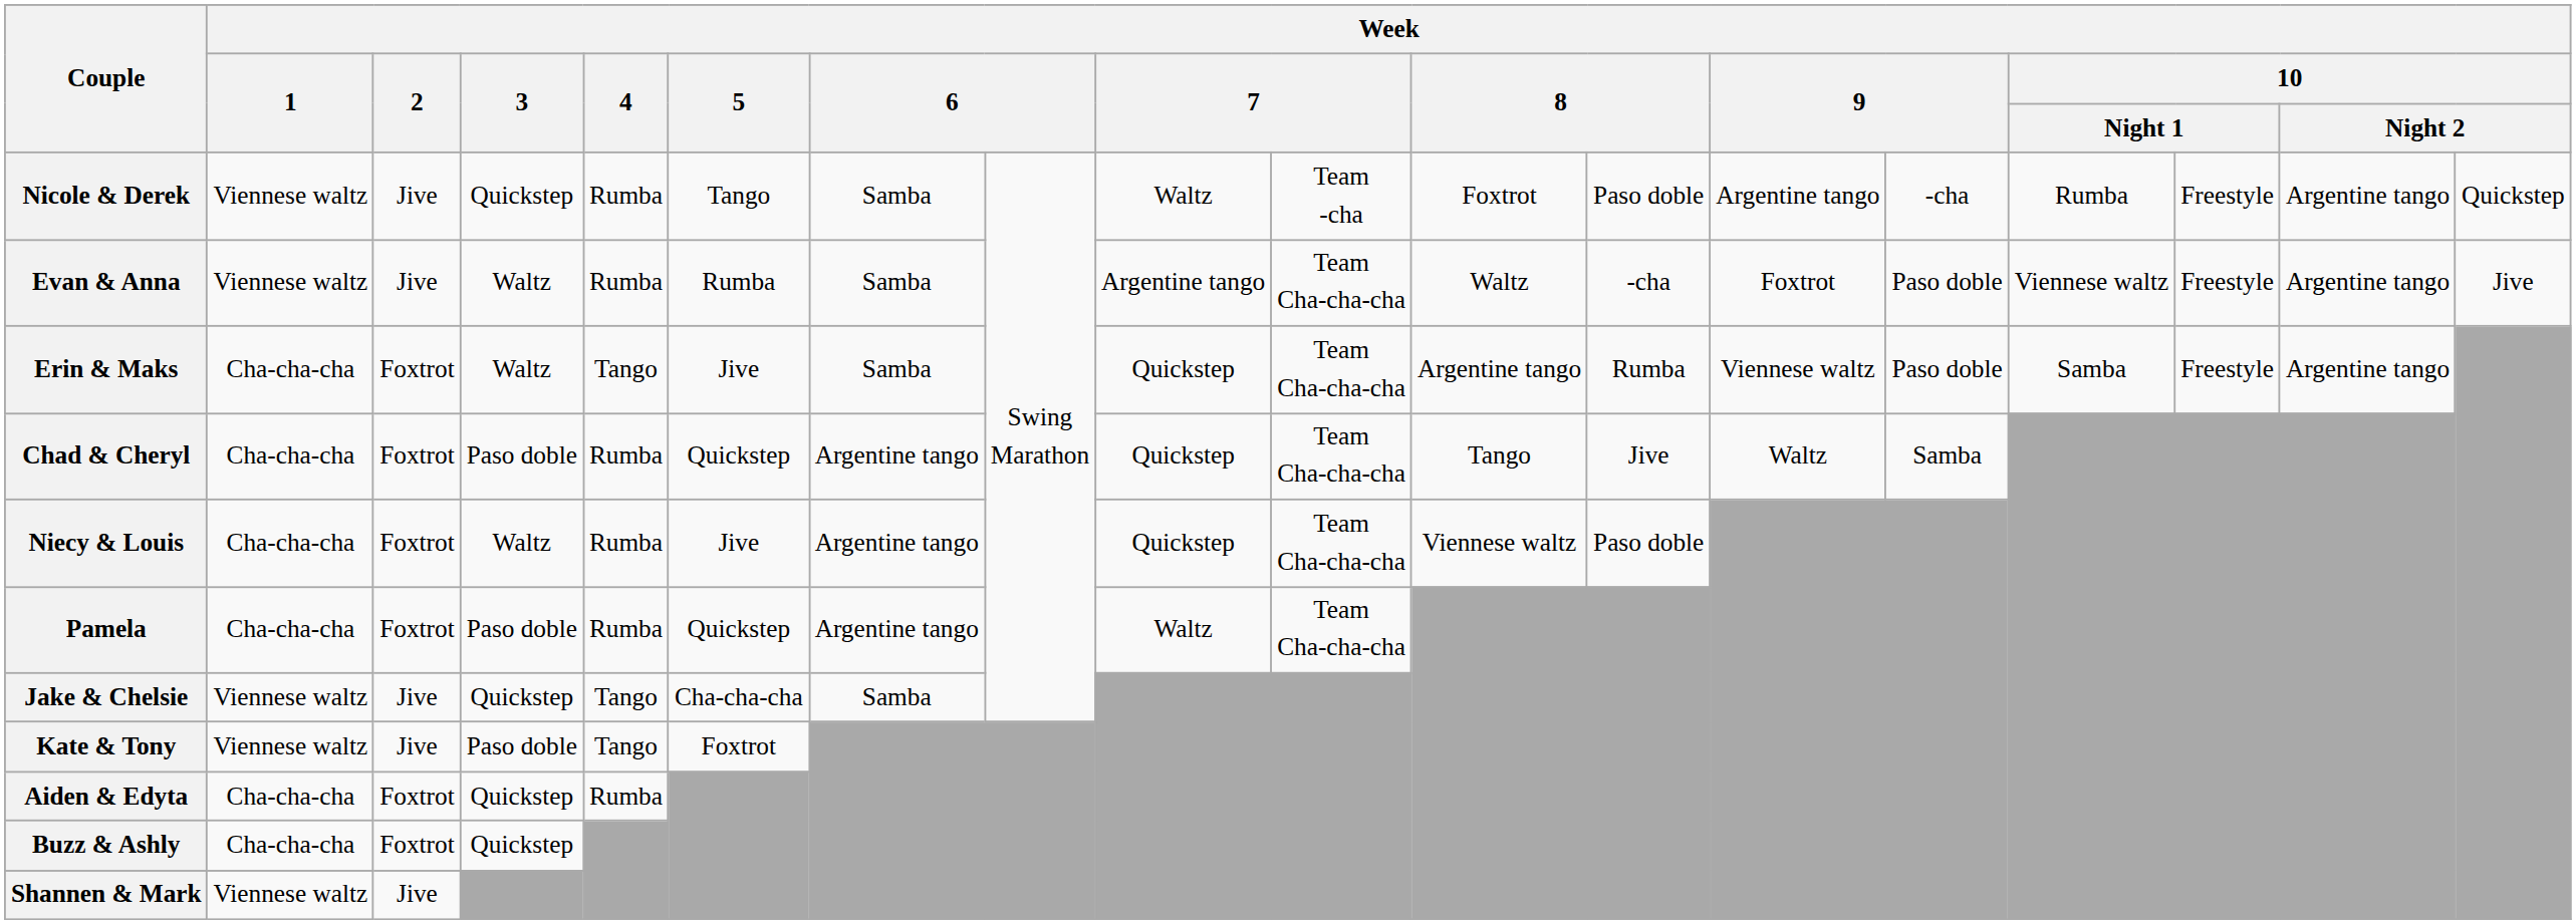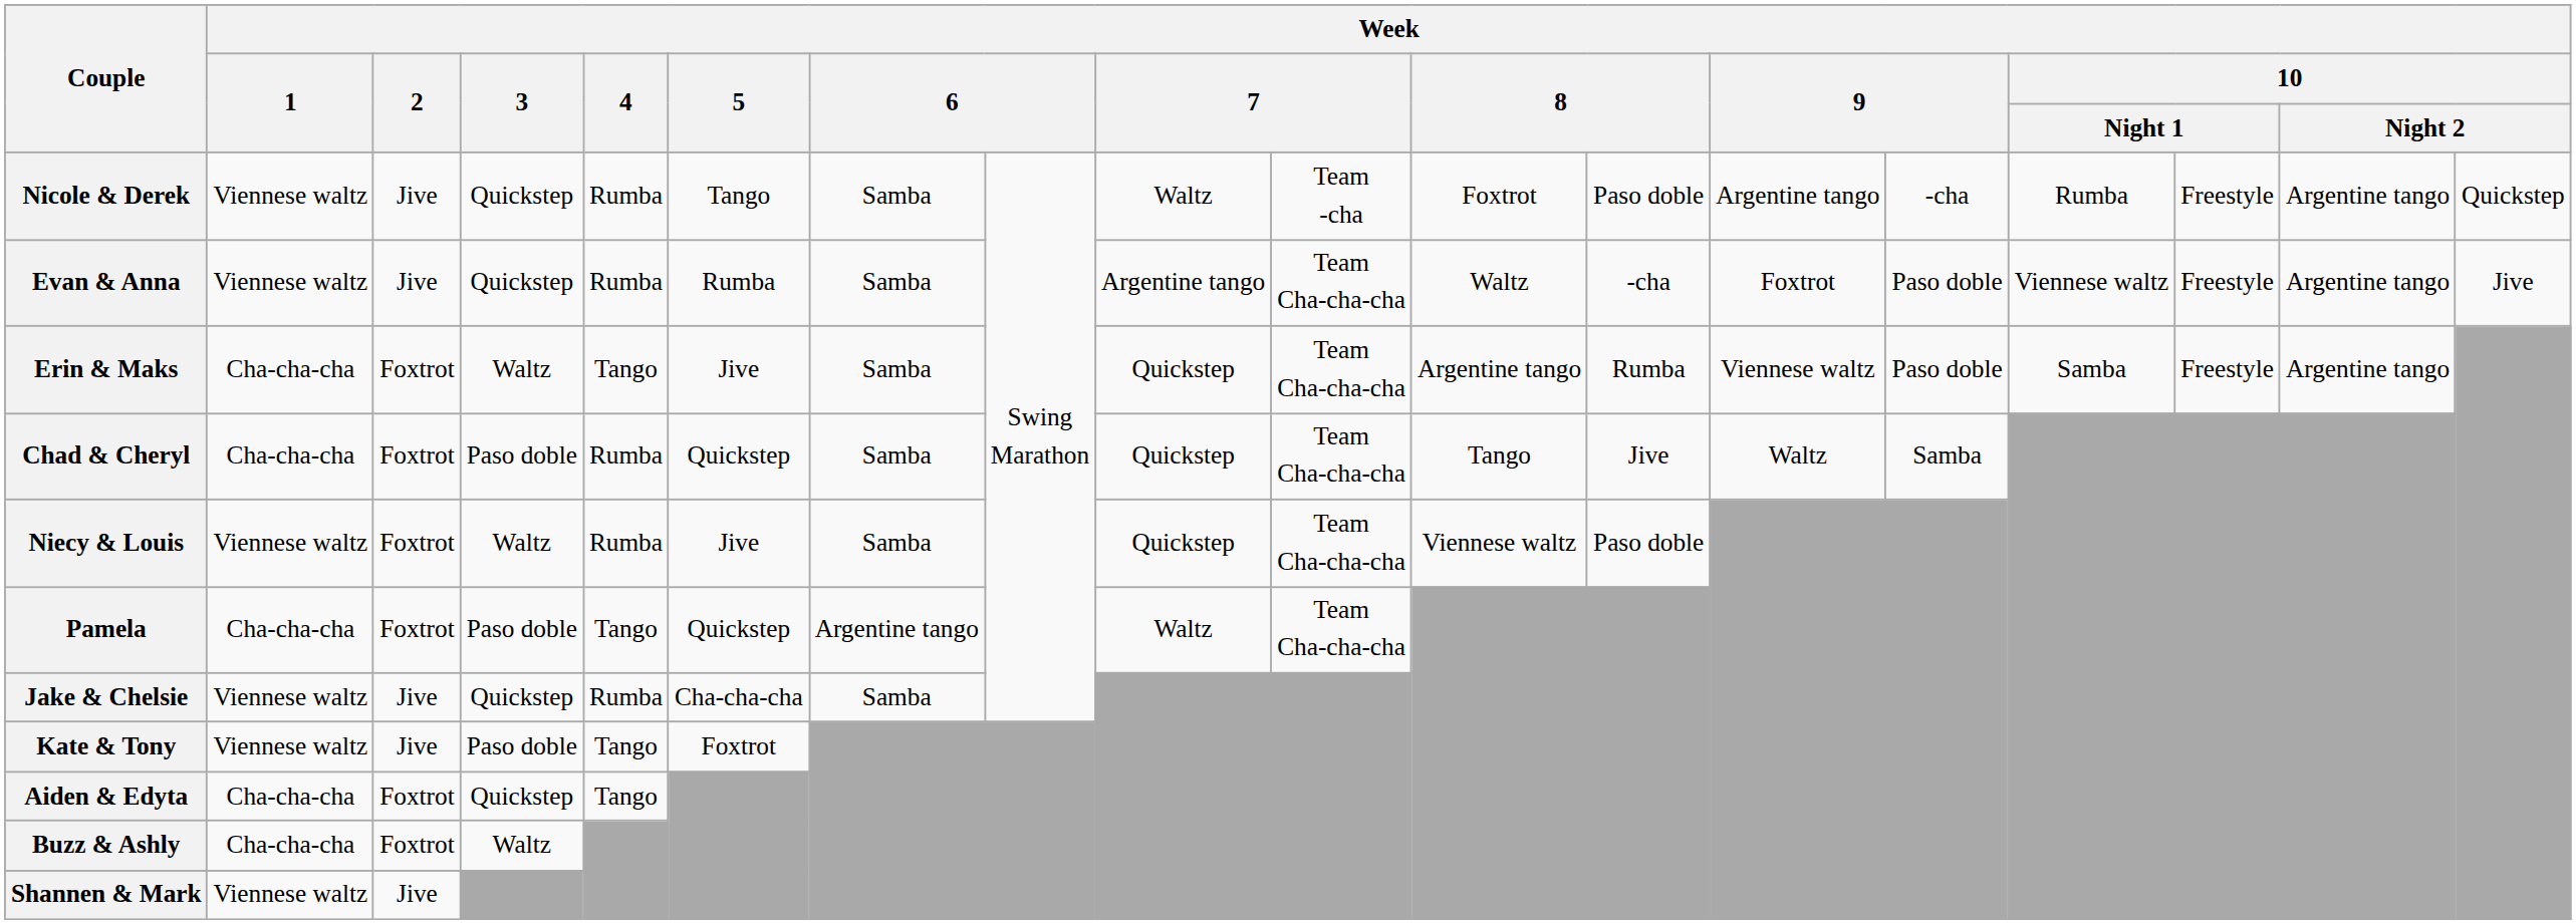Evan & Anna | Week / 3: Waltz -> Quickstep
Chad & Cheryl | column 7: Argentine tango -> Samba
Niecy & Louis | Week / 1: Cha-cha-cha -> Viennese waltz
Niecy & Louis | column 7: Argentine tango -> Samba
Pamela | Week / 4: Rumba -> Tango
Jake & Chelsie | Week / 4: Tango -> Rumba
Aiden & Edyta | Week / 4: Rumba -> Tango
Buzz & Ashly | Week / 3: Quickstep -> Waltz
